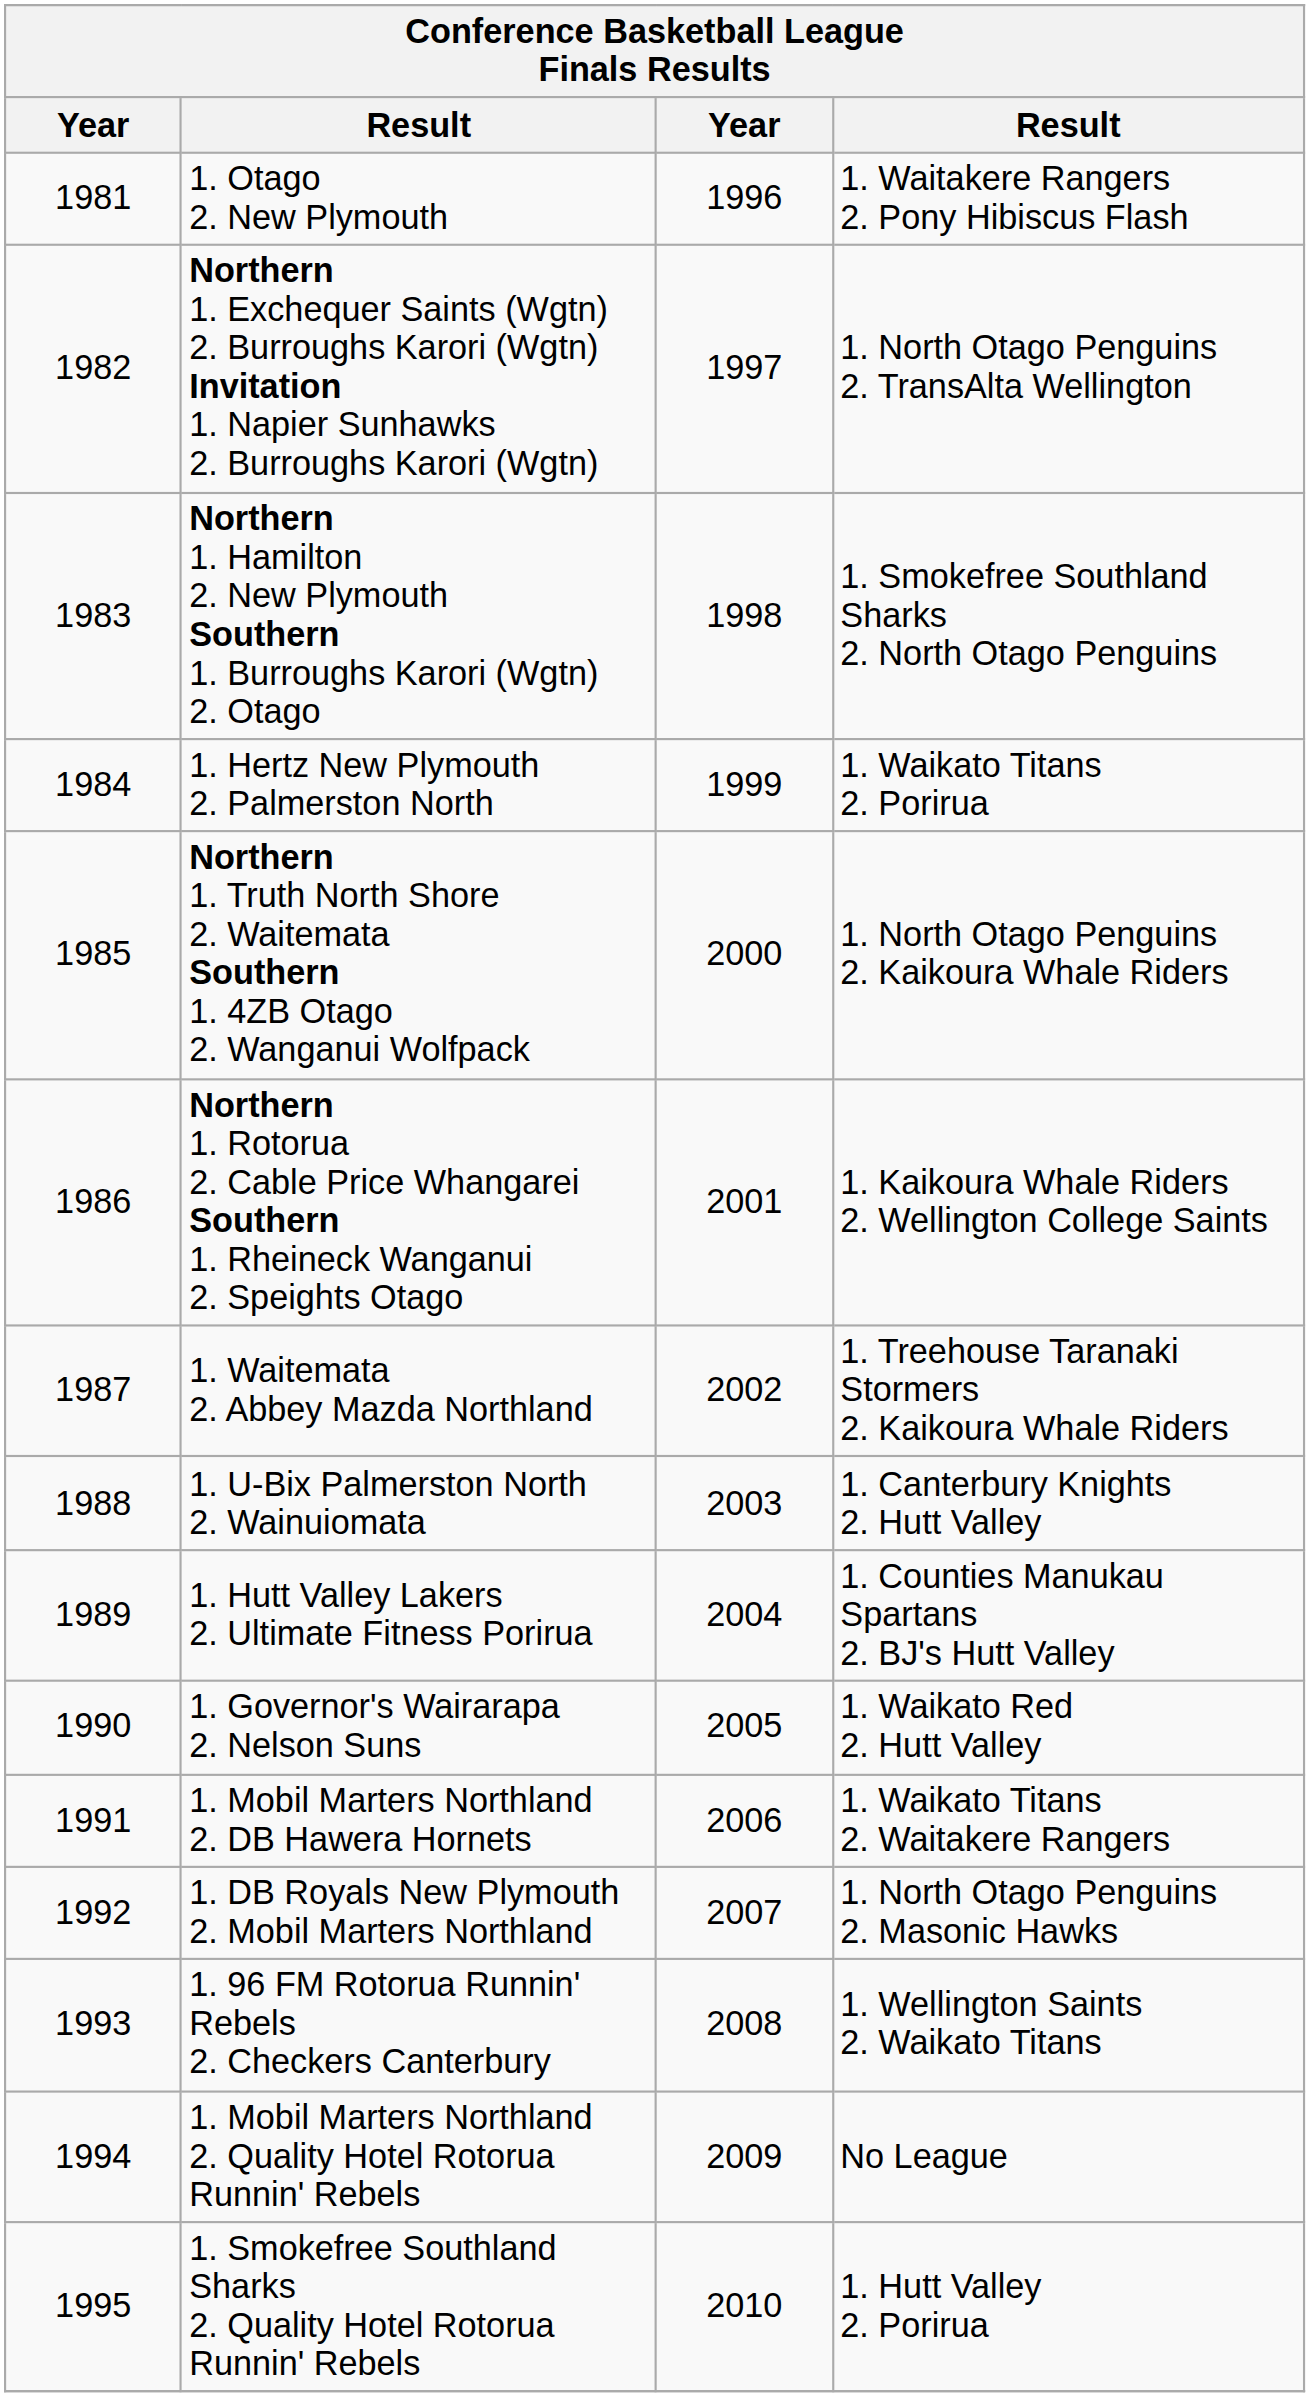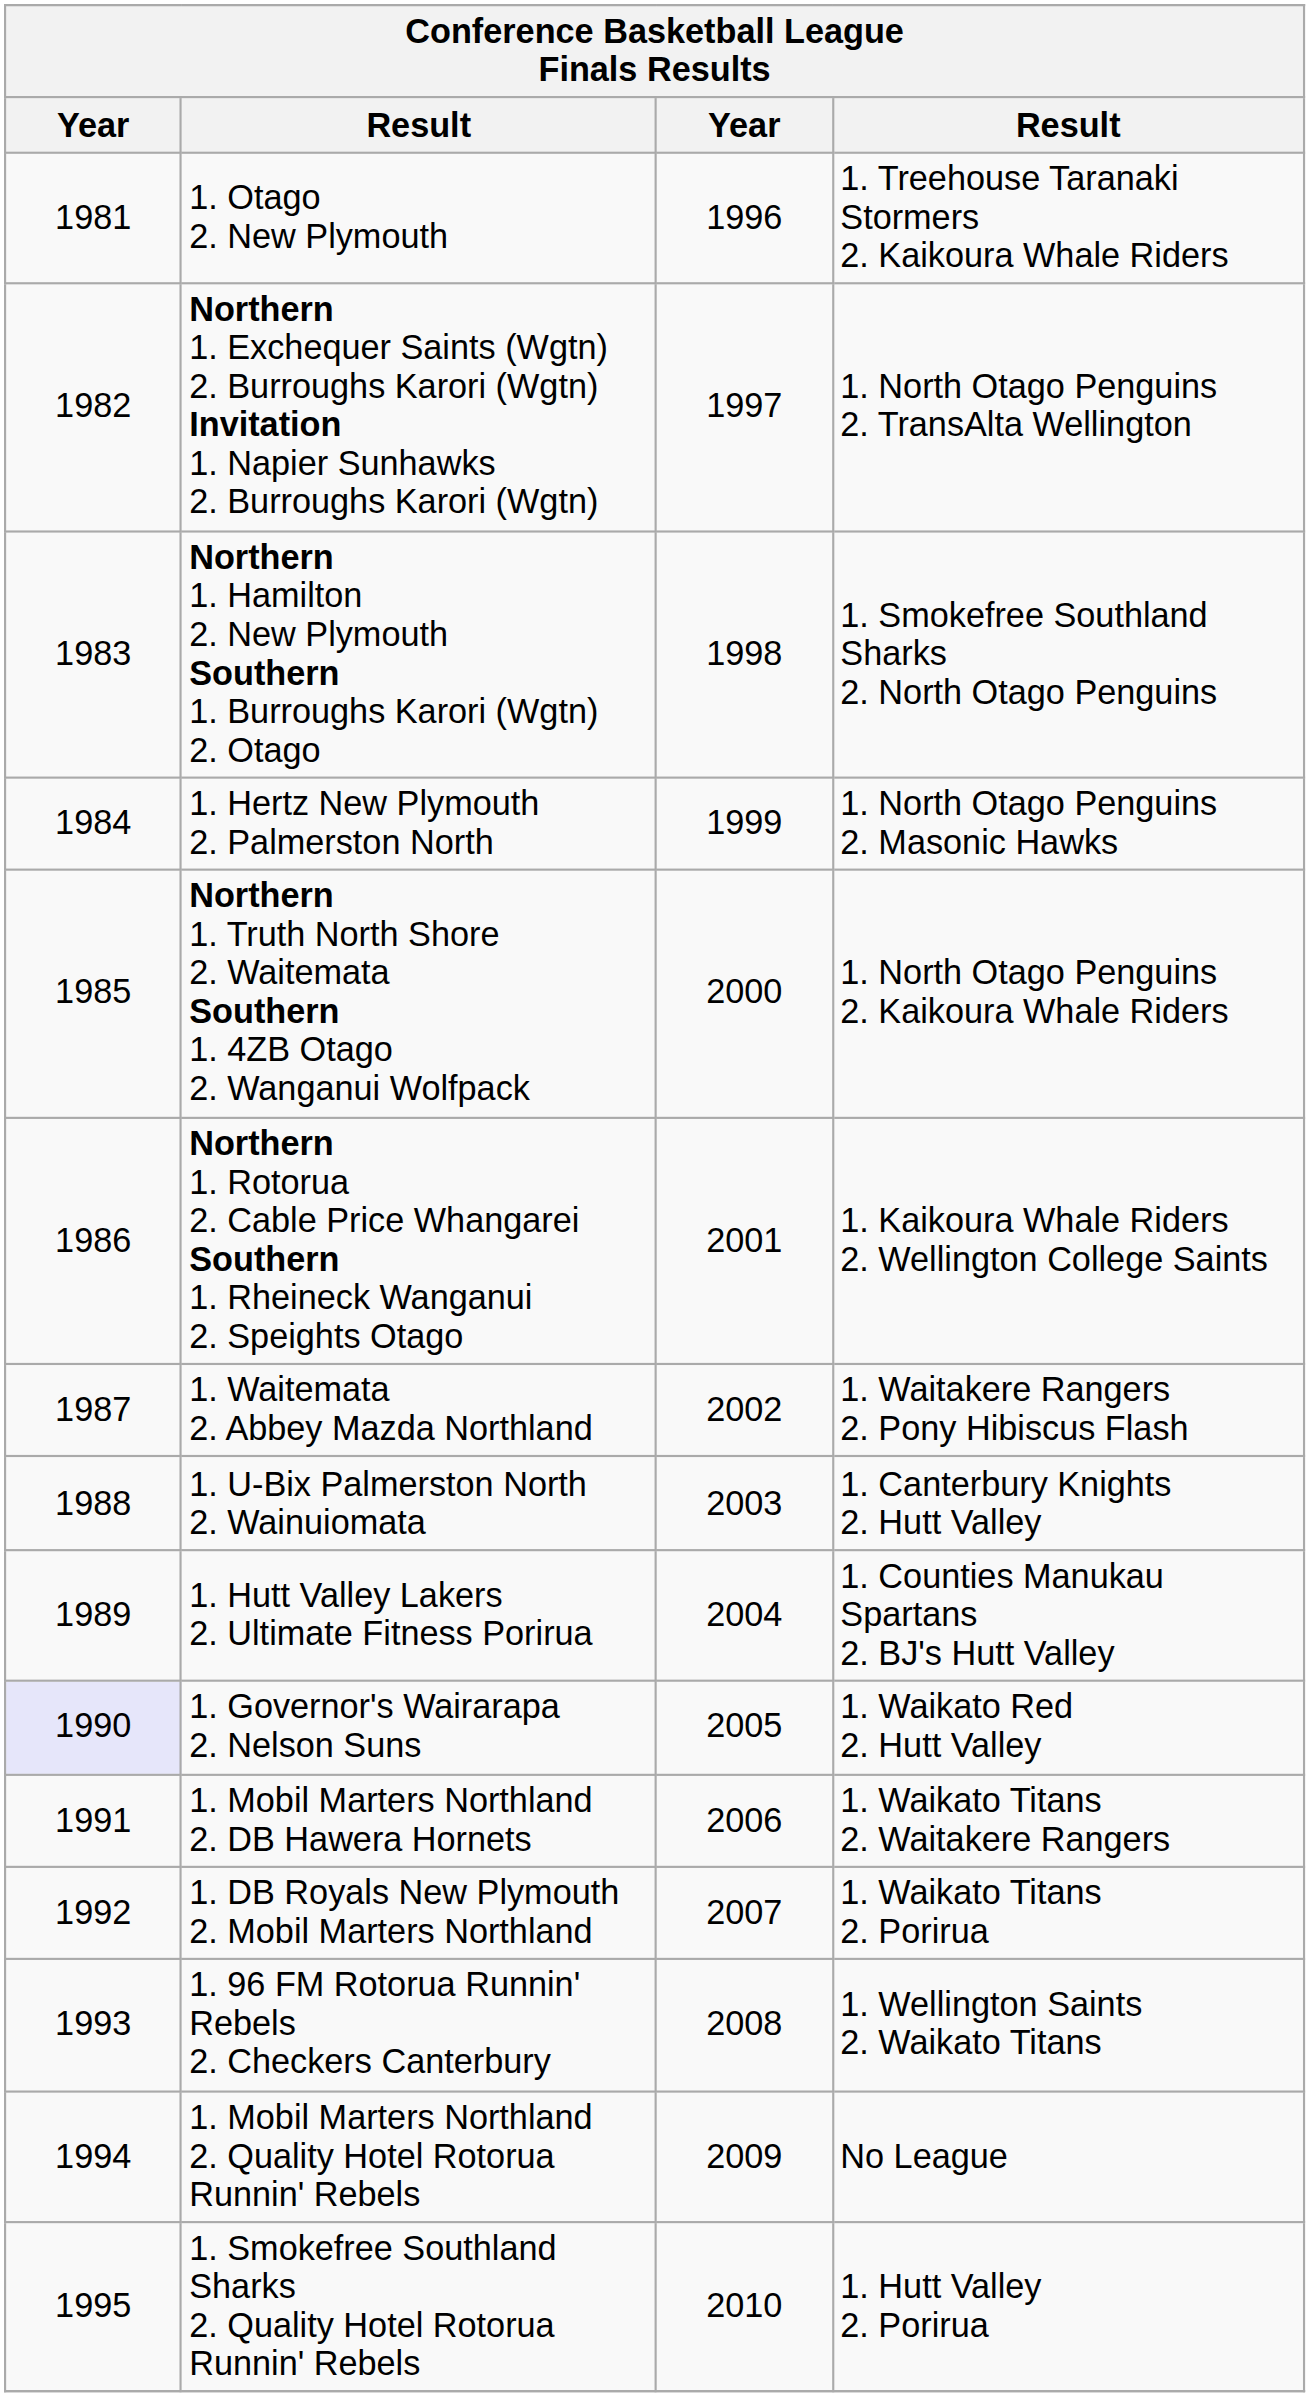1. Otago 2. New Plymouth | column 4: 1. Waitakere Rangers 2. Pony Hibiscus Flash -> 1. Treehouse Taranaki Stormers 2. Kaikoura Whale Riders
1. Hertz New Plymouth 2. Palmerston North | column 4: 1. Waikato Titans 2. Porirua -> 1. North Otago Penguins 2. Masonic Hawks
1. Waitemata 2. Abbey Mazda Northland | column 4: 1. Treehouse Taranaki Stormers 2. Kaikoura Whale Riders -> 1. Waitakere Rangers 2. Pony Hibiscus Flash
1. Governor's Wairarapa 2. Nelson Suns | column 1: no background -> lavender background
1. DB Royals New Plymouth 2. Mobil Marters Northland | column 4: 1. North Otago Penguins 2. Masonic Hawks -> 1. Waikato Titans 2. Porirua
